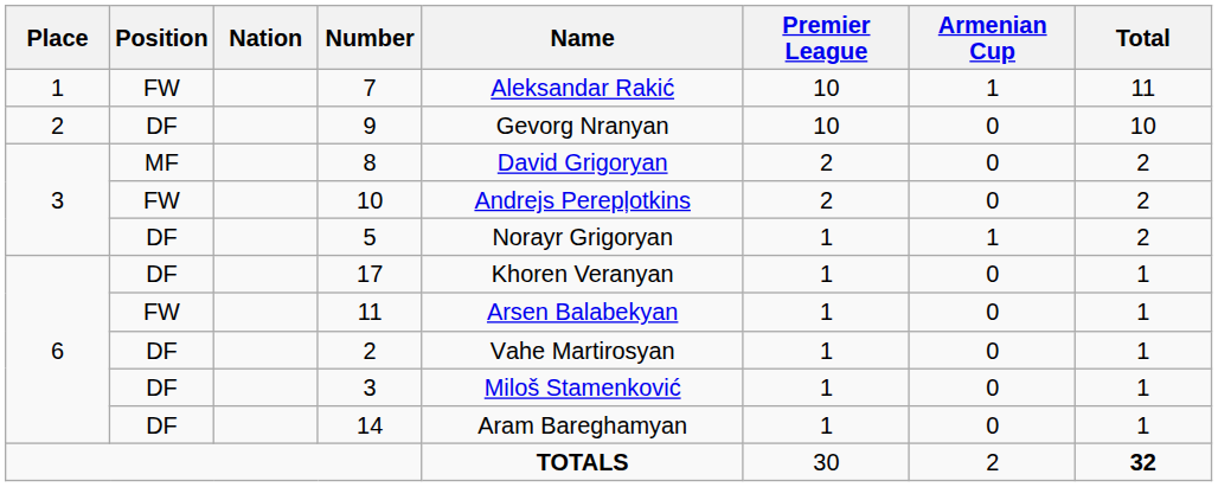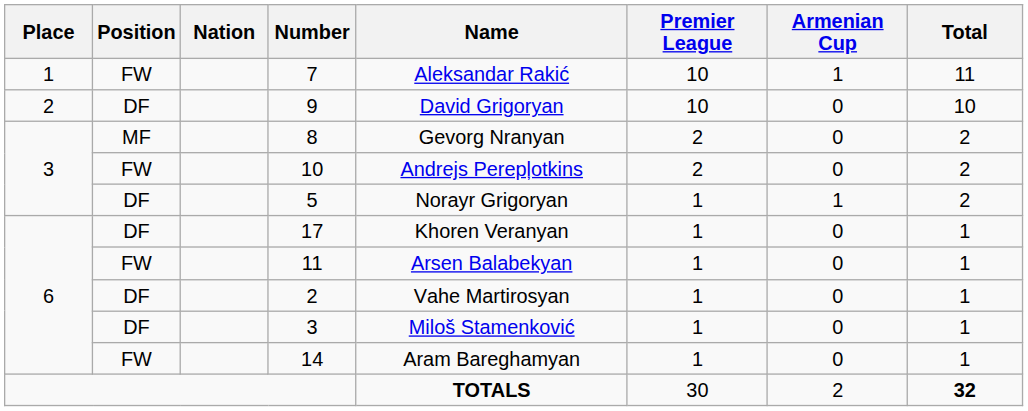9 | Name: Gevorg Nranyan -> David Grigoryan
8 | Name: David Grigoryan -> Gevorg Nranyan
14 | Position: DF -> FW
